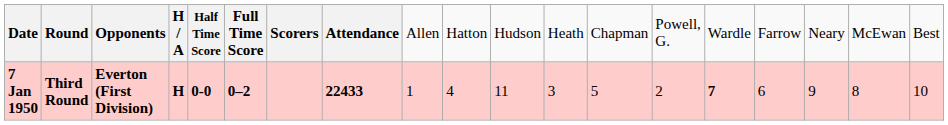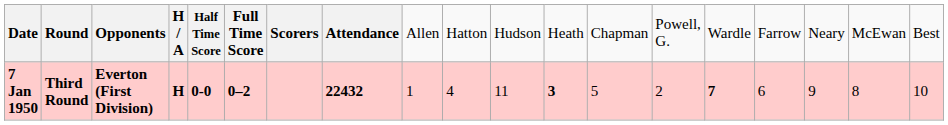7 Jan 1950 | column 8: 22433 -> 22432
7 Jan 1950 | column 12: normal -> bold
